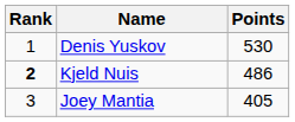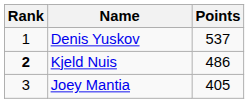Denis Yuskov | Points: 530 -> 537
